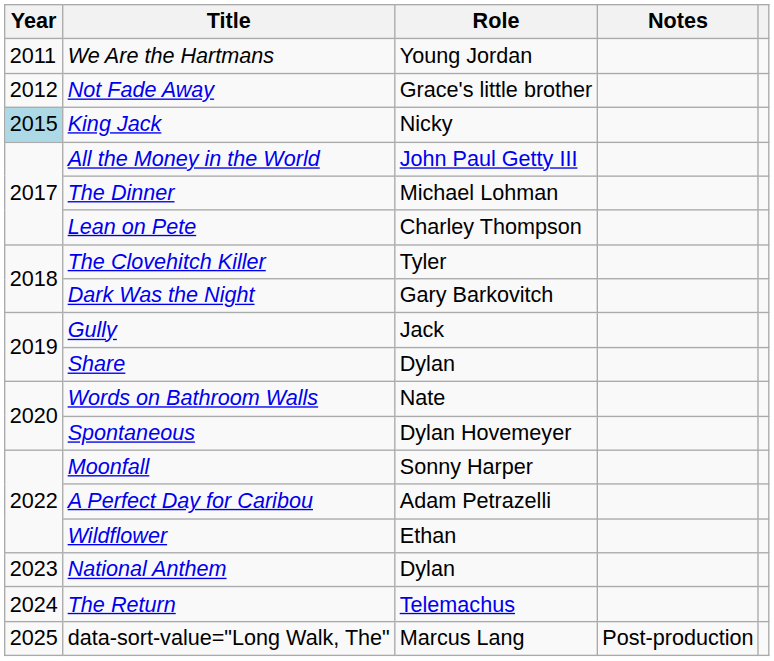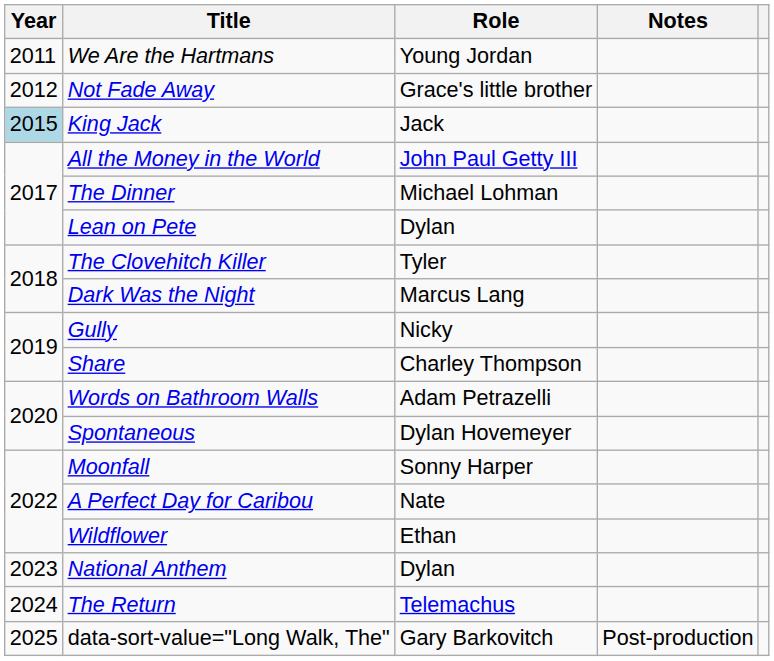King Jack | Role: Nicky -> Jack
Lean on Pete | Role: Charley Thompson -> Dylan
Dark Was the Night | Role: Gary Barkovitch -> Marcus Lang
Gully | Role: Jack -> Nicky
Share | Role: Dylan -> Charley Thompson
Words on Bathroom Walls | Role: Nate -> Adam Petrazelli
A Perfect Day for Caribou | Role: Adam Petrazelli -> Nate
data-sort-value="Long Walk, The" | Role: Marcus Lang -> Gary Barkovitch
